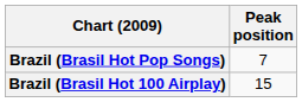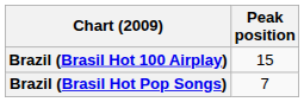rows swapped: Brazil (Brasil Hot 100 Airplay) <-> Brazil (Brasil Hot Pop Songs)
